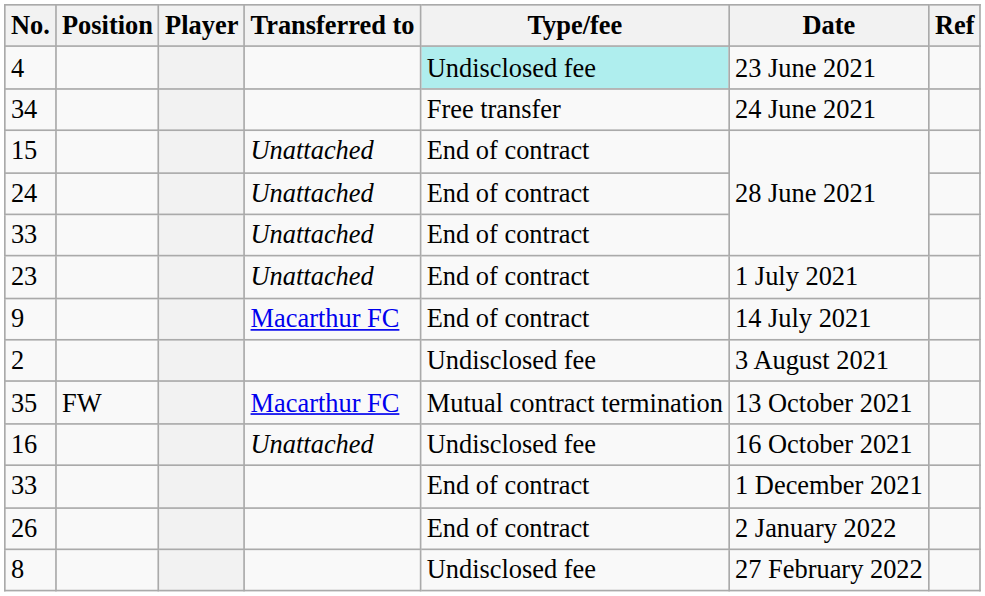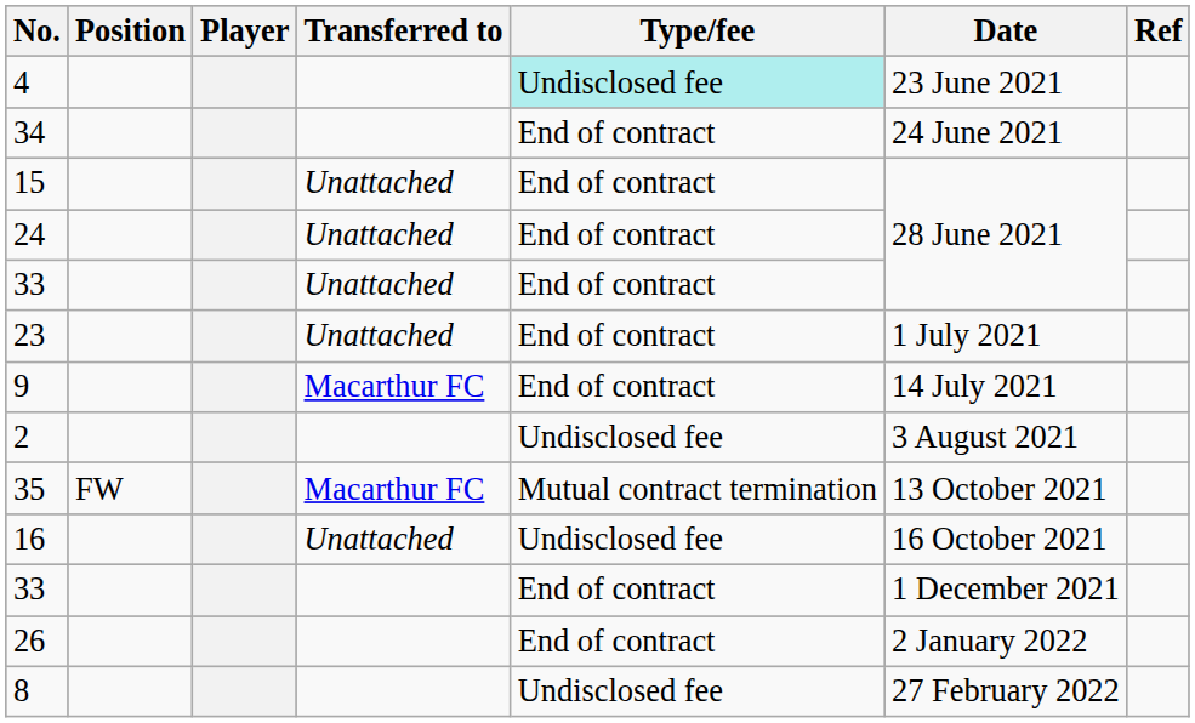34 | Type/fee: Free transfer -> End of contract
